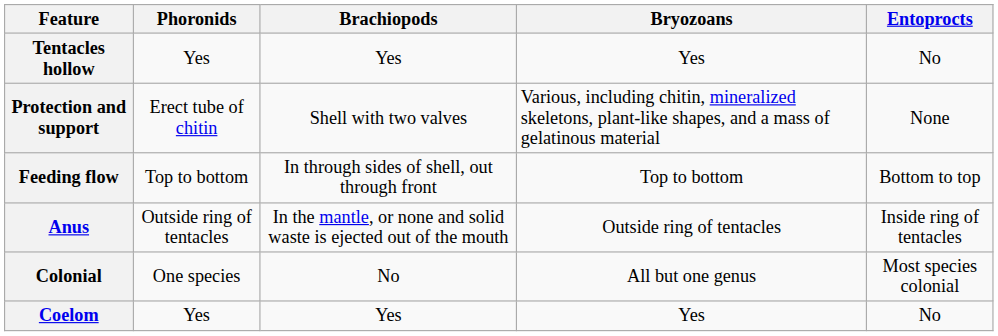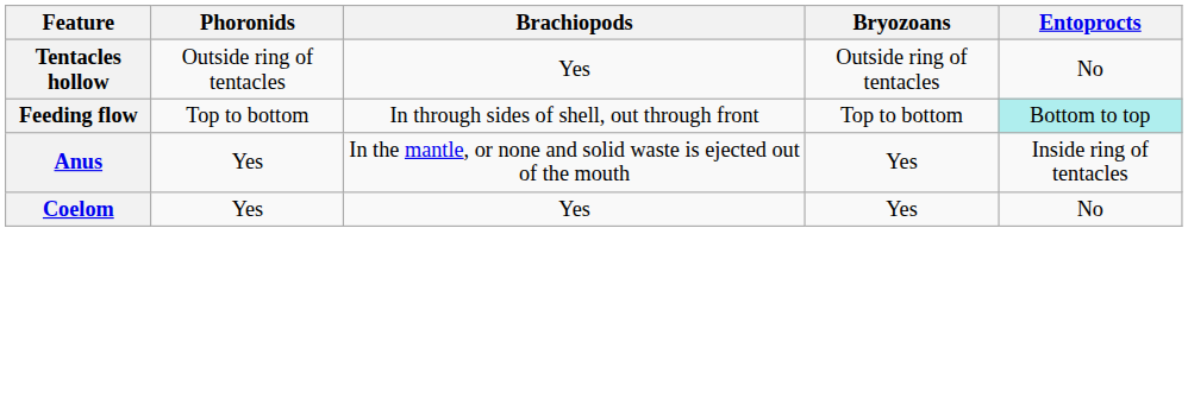Tentacles hollow | Phoronids: Yes -> Outside ring of tentacles
Tentacles hollow | Bryozoans: Yes -> Outside ring of tentacles
- row: Protection and support | Erect tube of chitin | Shell with two valves | Various, including chitin, mineralized skeletons, plant-like shapes, and a mass of gelatinous material | None
Feeding flow | Entoprocts: no background -> paleturquoise background
Anus | Phoronids: Outside ring of tentacles -> Yes
Anus | Bryozoans: Outside ring of tentacles -> Yes
- row: Colonial | One species | No | All but one genus | Most species colonial
